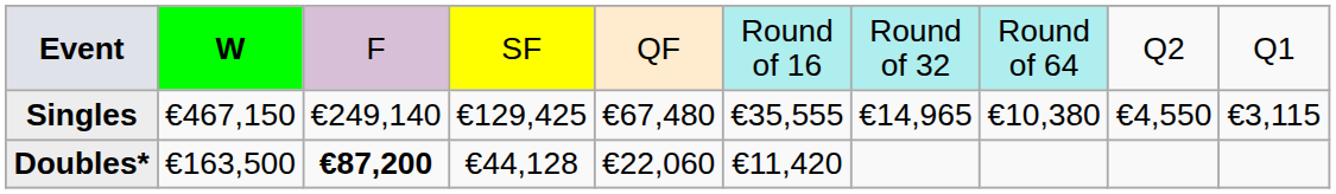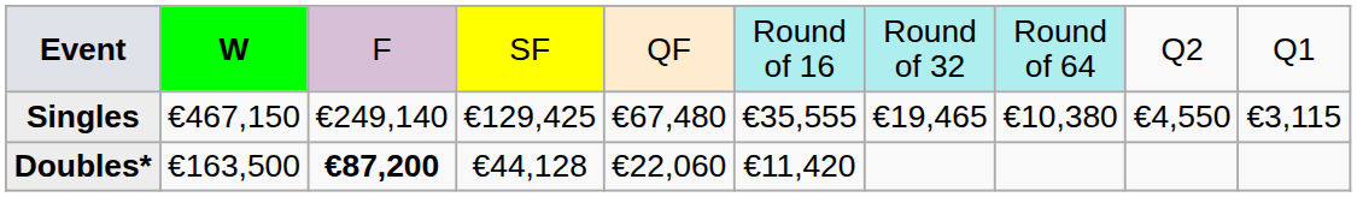Singles | column 7: €14,965 -> €19,465
